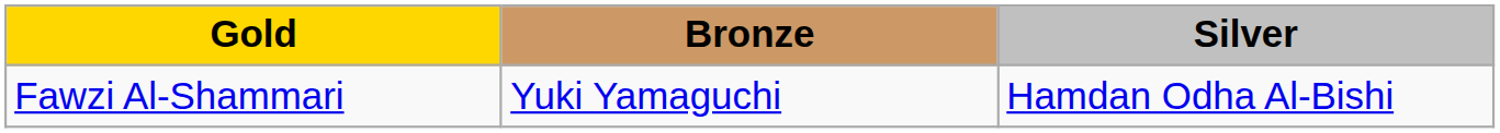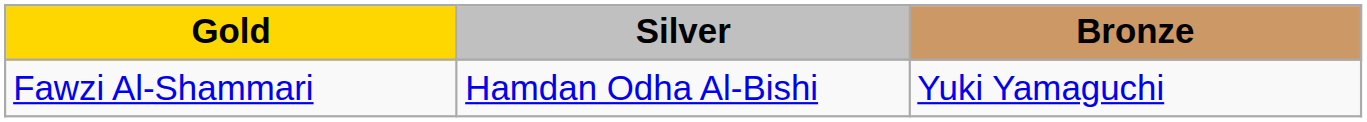columns swapped: Silver <-> Bronze
